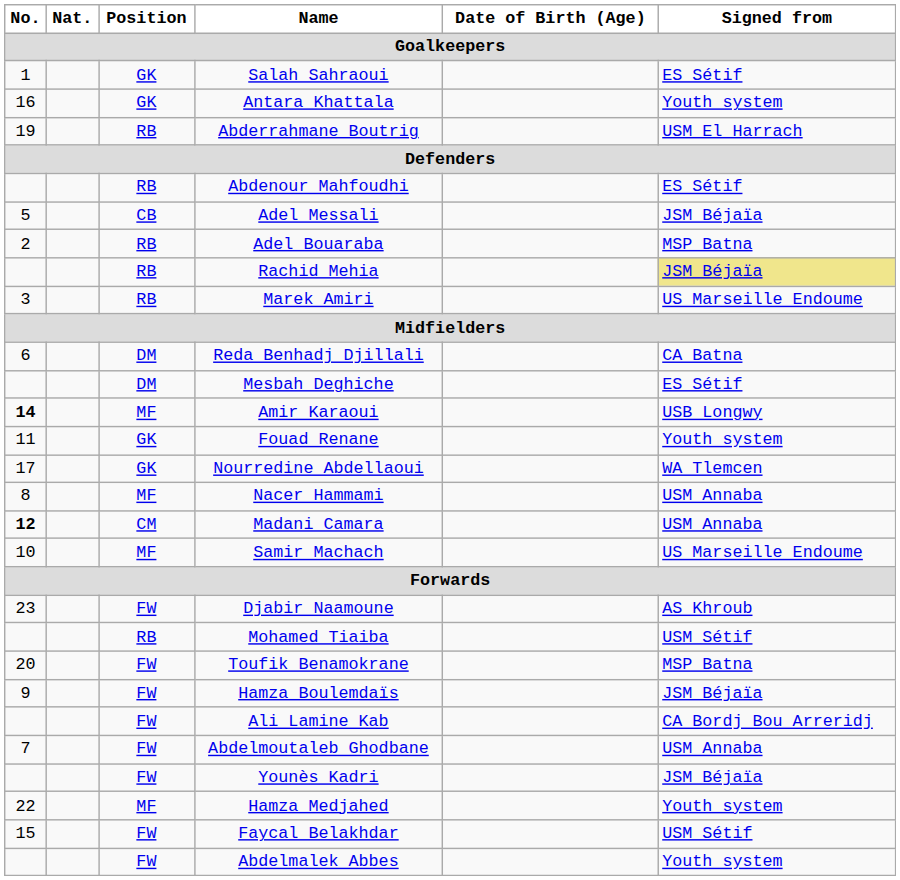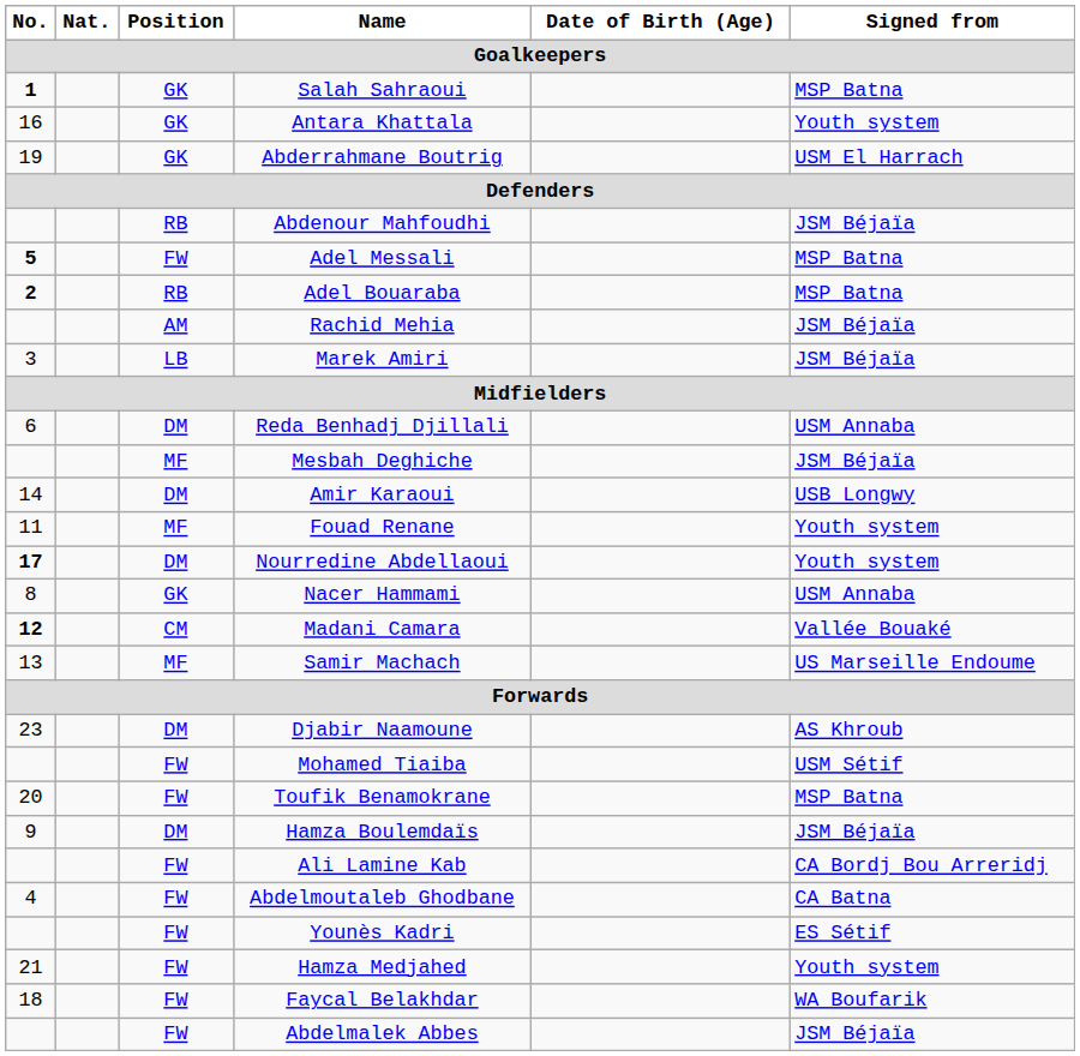Salah Sahraoui | No.: normal -> bold
Salah Sahraoui | Signed from: ES Sétif -> MSP Batna
Abderrahmane Boutrig | Position: RB -> GK
Abdenour Mahfoudhi | Signed from: ES Sétif -> JSM Béjaïa
Adel Messali | No.: normal -> bold
Adel Messali | Position: CB -> FW
Adel Messali | Signed from: JSM Béjaïa -> MSP Batna
Adel Bouaraba | No.: normal -> bold
Rachid Mehia | Position: RB -> AM
Rachid Mehia | Signed from: khaki background -> no background
Marek Amiri | Position: RB -> LB
Marek Amiri | Signed from: US Marseille Endoume -> JSM Béjaïa
Reda Benhadj Djillali | Signed from: CA Batna -> USM Annaba
Mesbah Deghiche | Position: DM -> MF
Mesbah Deghiche | Signed from: ES Sétif -> JSM Béjaïa
Amir Karaoui | No.: bold -> normal
Amir Karaoui | Position: MF -> DM
Fouad Renane | Position: GK -> MF
Nourredine Abdellaoui | No.: normal -> bold
Nourredine Abdellaoui | Position: GK -> DM
Nourredine Abdellaoui | Signed from: WA Tlemcen -> Youth system
Nacer Hammami | Position: MF -> GK
Madani Camara | Signed from: USM Annaba -> Vallée Bouaké
Samir Machach | No.: 10 -> 13
Djabir Naamoune | Position: FW -> DM
Mohamed Tiaiba | Position: RB -> FW
Hamza Boulemdaïs | Position: FW -> DM
Abdelmoutaleb Ghodbane | No.: 7 -> 4
Abdelmoutaleb Ghodbane | Signed from: USM Annaba -> CA Batna
Younès Kadri | Signed from: JSM Béjaïa -> ES Sétif
Hamza Medjahed | No.: 22 -> 21
Hamza Medjahed | Position: MF -> FW
Faycal Belakhdar | No.: 15 -> 18
Faycal Belakhdar | Signed from: USM Sétif -> WA Boufarik
Abdelmalek Abbes | Signed from: Youth system -> JSM Béjaïa
